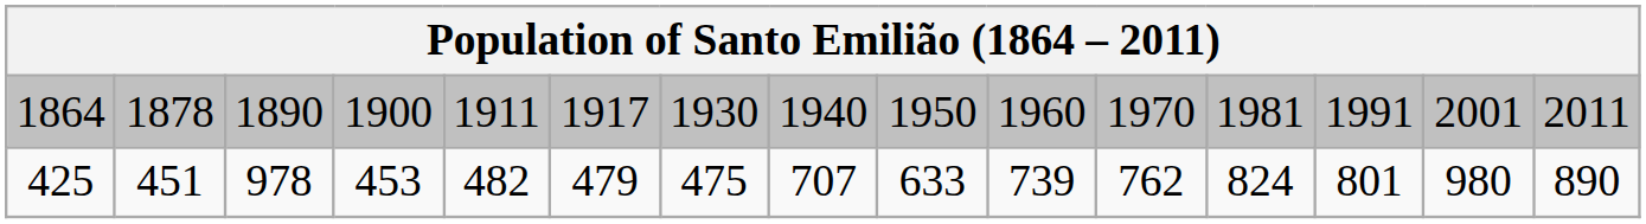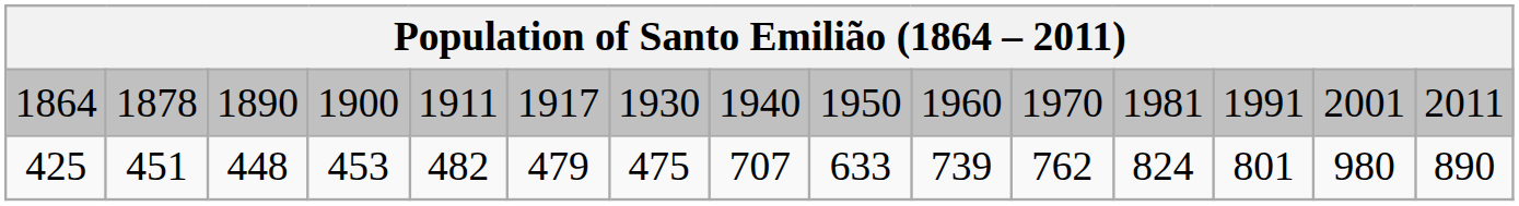425 | column 3: 978 -> 448
